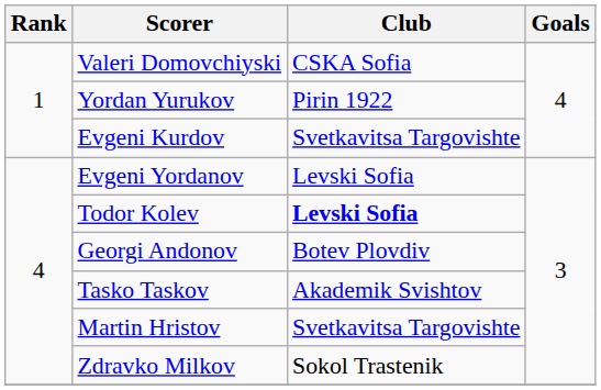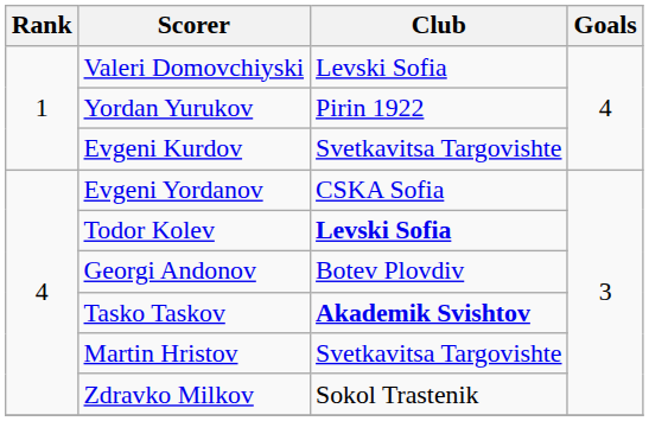Valeri Domovchiyski | Club: CSKA Sofia -> Levski Sofia
Evgeni Yordanov | Club: Levski Sofia -> CSKA Sofia
Tasko Taskov | Club: normal -> bold
